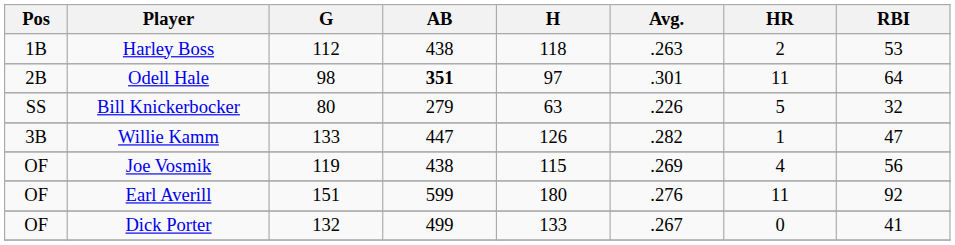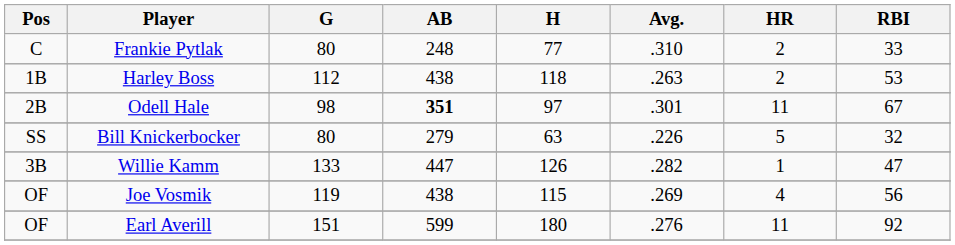+ row: C | Frankie Pytlak | 80 | 248 | 77 | .310 | 2 | 33
Odell Hale | RBI: 64 -> 67
- row: OF | Dick Porter | 132 | 499 | 133 | .267 | 0 | 41
